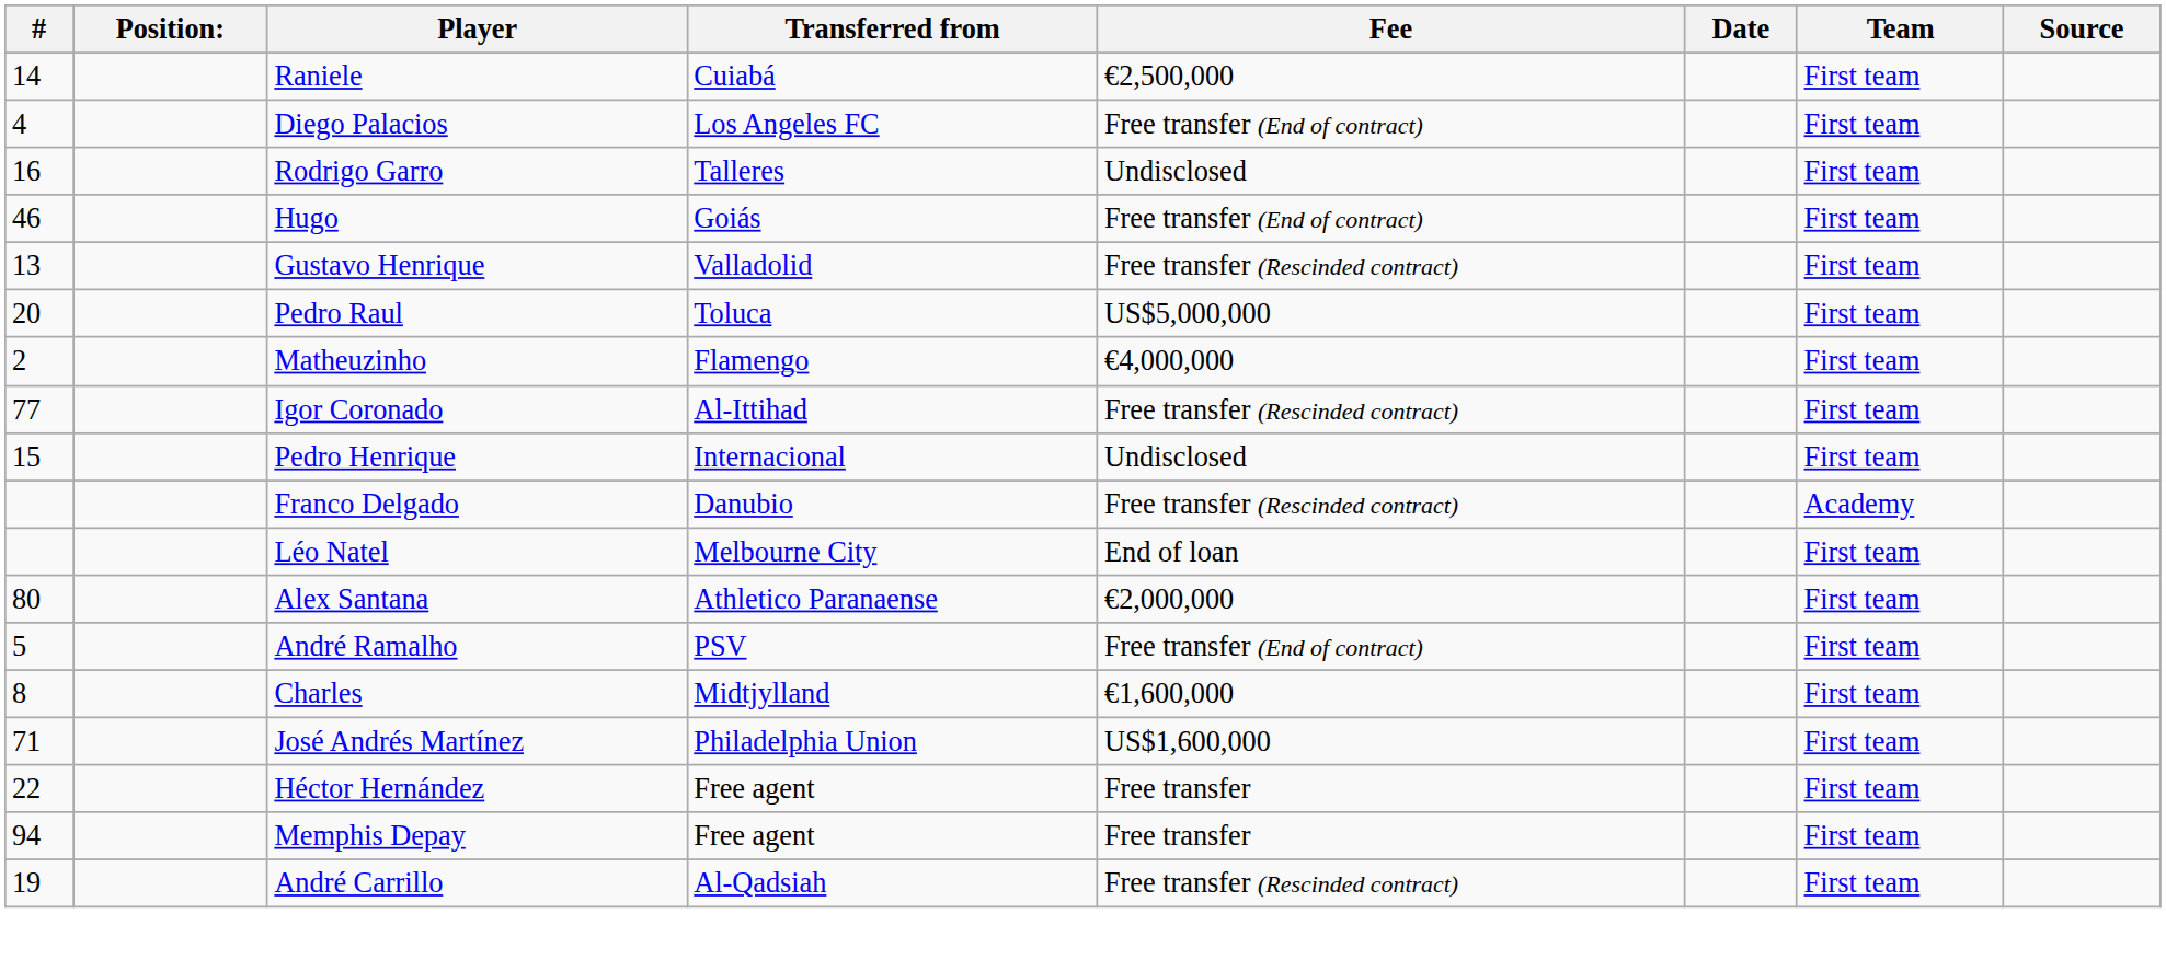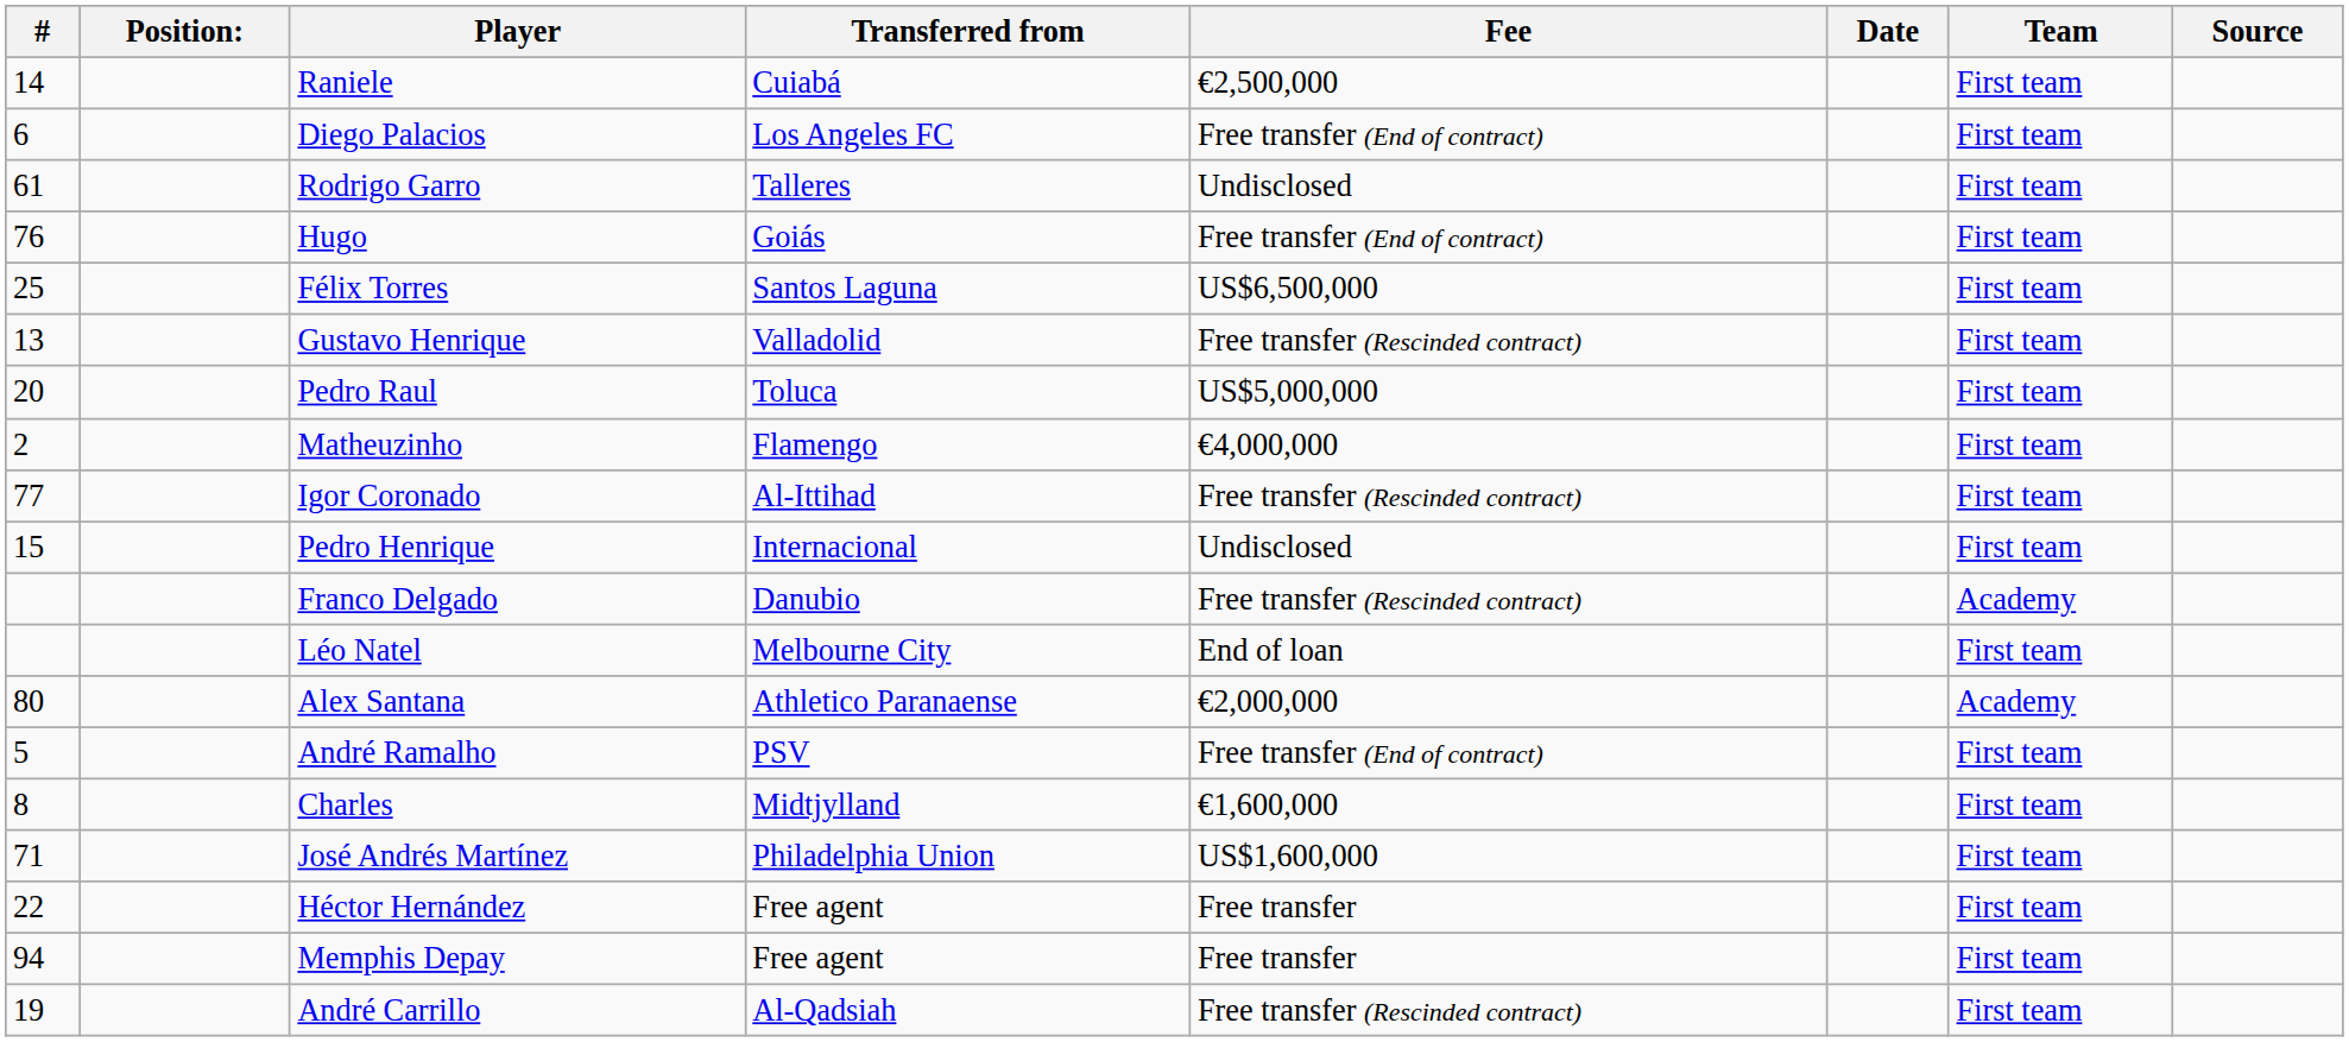Diego Palacios | #: 4 -> 6
Rodrigo Garro | #: 16 -> 61
Hugo | #: 46 -> 76
+ row: 25 | Félix Torres | Santos Laguna | US$6,500,000 | First team
Alex Santana | Team: First team -> Academy
